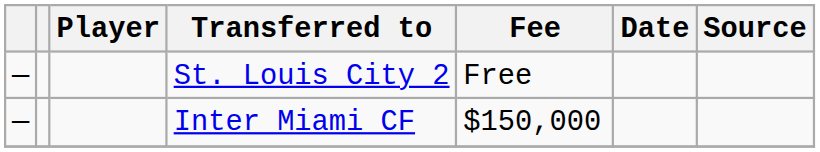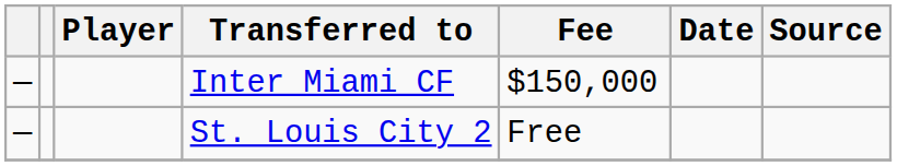rows swapped: Inter Miami CF <-> St. Louis City 2
